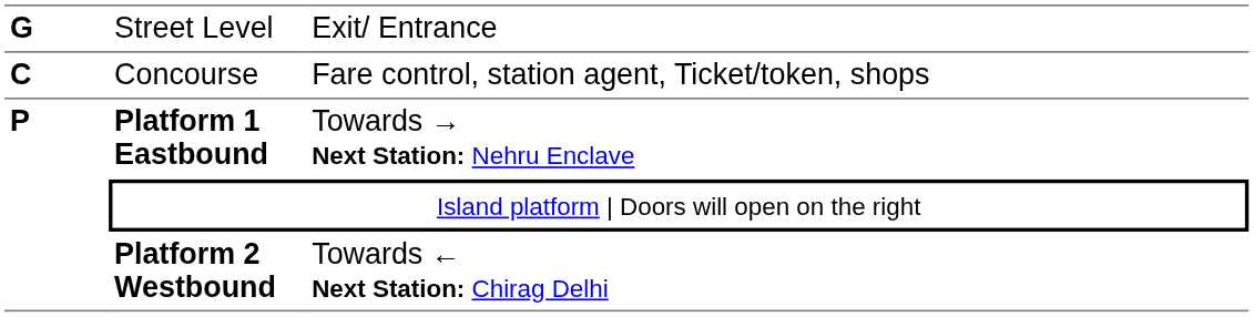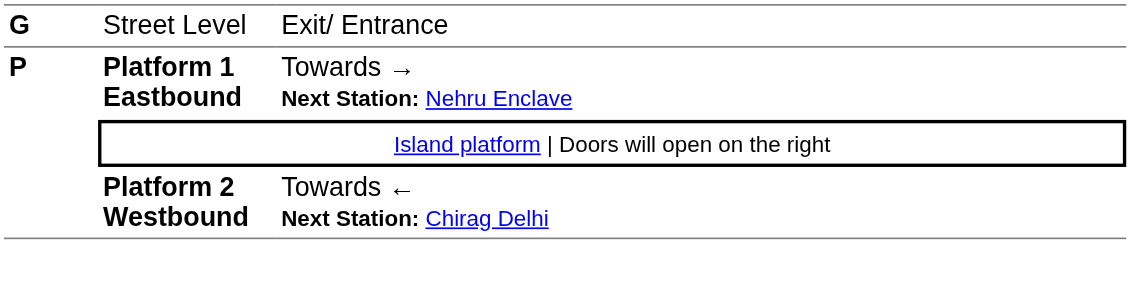- row: C | Concourse | Fare control, station agent, Ticket/token, shops
